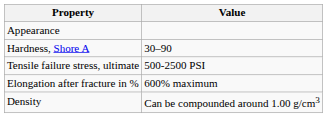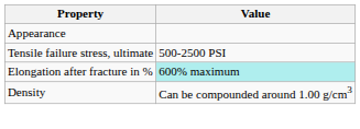- row: Hardness, Shore A | 30–90
Elongation after fracture in % | Value: no background -> paleturquoise background
